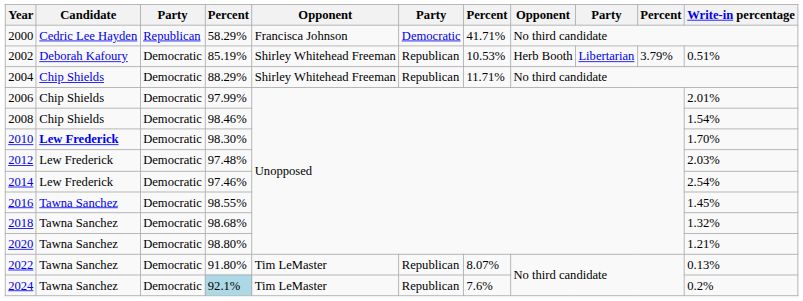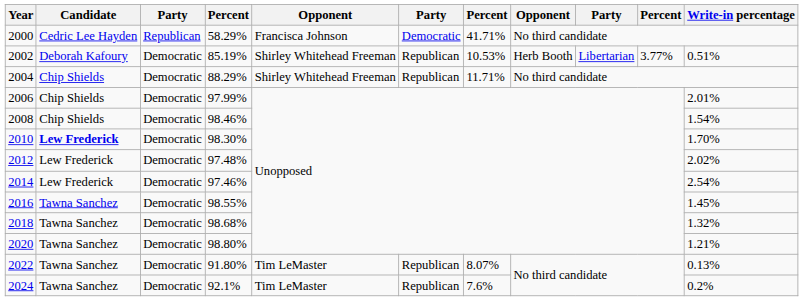2002 | column 10: 3.79% -> 3.77%
2012 | Write-in percentage: 2.03% -> 2.02%
2024 | column 4: lightblue background -> no background
